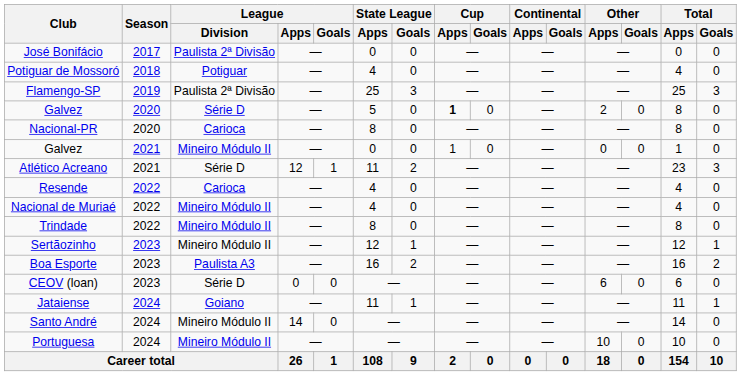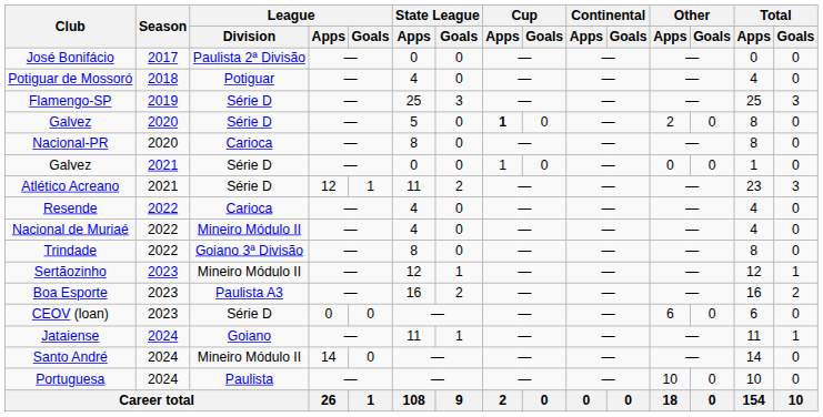Flamengo-SP | League / Division: Paulista 2ª Divisão -> Série D
Galvez / 2021 | League / Division: Mineiro Módulo II -> Série D
Trindade | League / Division: Mineiro Módulo II -> Goiano 3ª Divisão
Portuguesa | League / Division: Mineiro Módulo II -> Paulista
